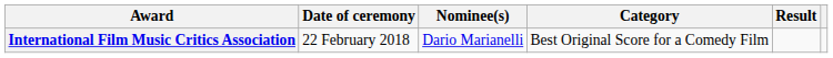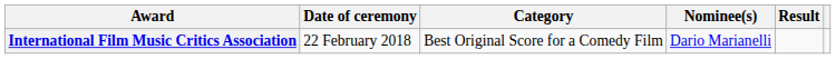columns swapped: Category <-> Nominee(s)
